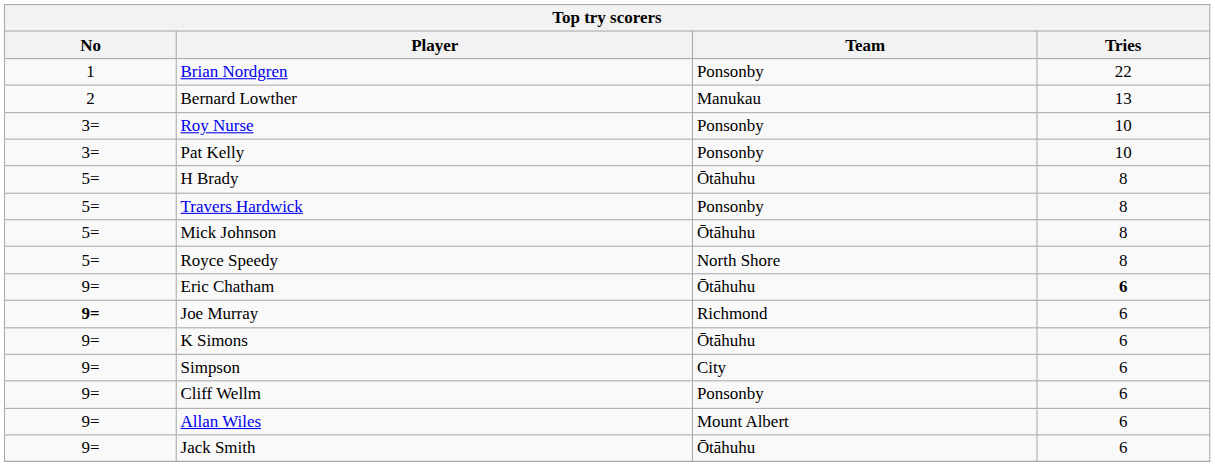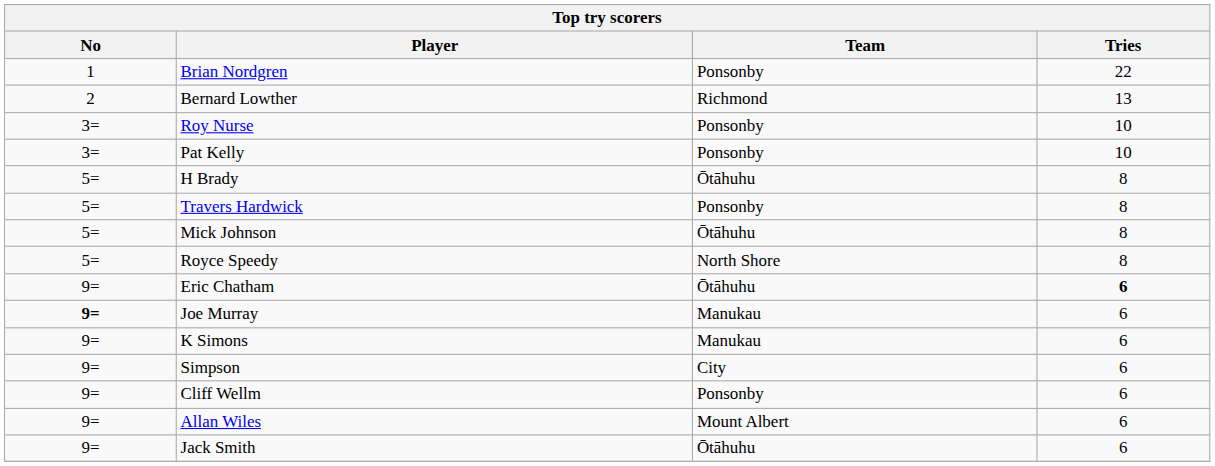Bernard Lowther | Team: Manukau -> Richmond
Joe Murray | Team: Richmond -> Manukau
K Simons | Team: Ōtāhuhu -> Manukau
